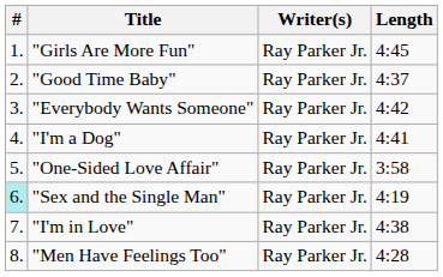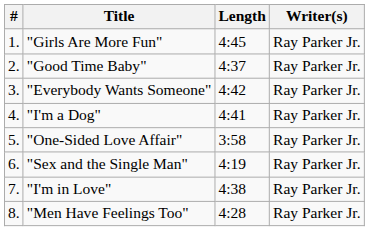columns swapped: Writer(s) <-> Length
"Sex and the Single Man" | #: paleturquoise background -> no background
